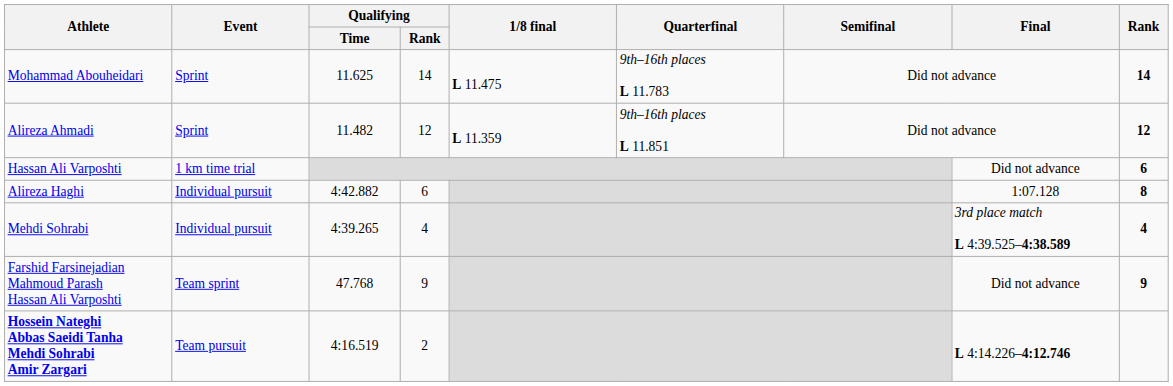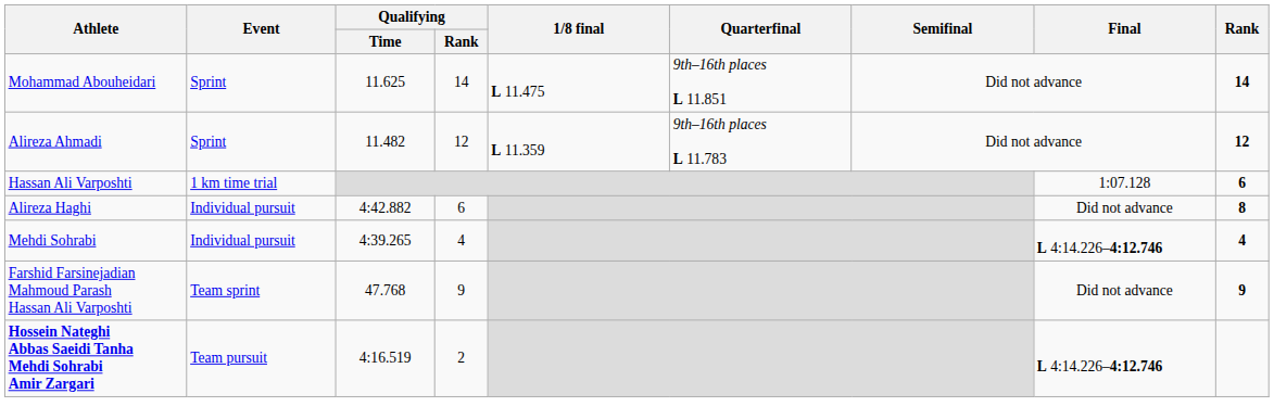Mohammad Abouheidari | Quarterfinal: 9th–16th places L 11.783 -> 9th–16th places L 11.851
Alireza Ahmadi | Quarterfinal: 9th–16th places L 11.851 -> 9th–16th places L 11.783
Hassan Ali Varposhti | Final: Did not advance -> 1:07.128
Alireza Haghi | Final: 1:07.128 -> Did not advance
Mehdi Sohrabi | Final: 3rd place match L 4:39.525–4:38.589 -> L 4:14.226–4:12.746
